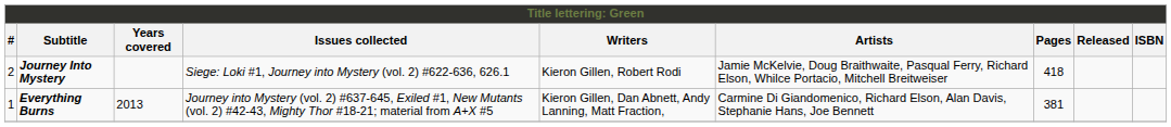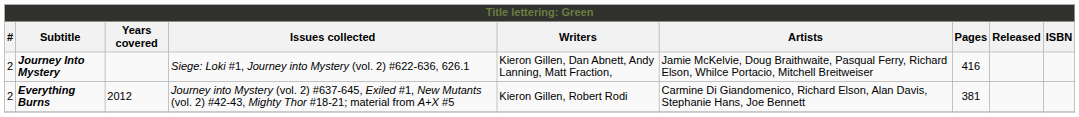Journey Into Mystery | Writers: Kieron Gillen, Robert Rodi -> Kieron Gillen, Dan Abnett, Andy Lanning, Matt Fraction,
Journey Into Mystery | Pages: 418 -> 416
Everything Burns | #: 1 -> 2
Everything Burns | Years covered: 2013 -> 2012
Everything Burns | Writers: Kieron Gillen, Dan Abnett, Andy Lanning, Matt Fraction, -> Kieron Gillen, Robert Rodi
